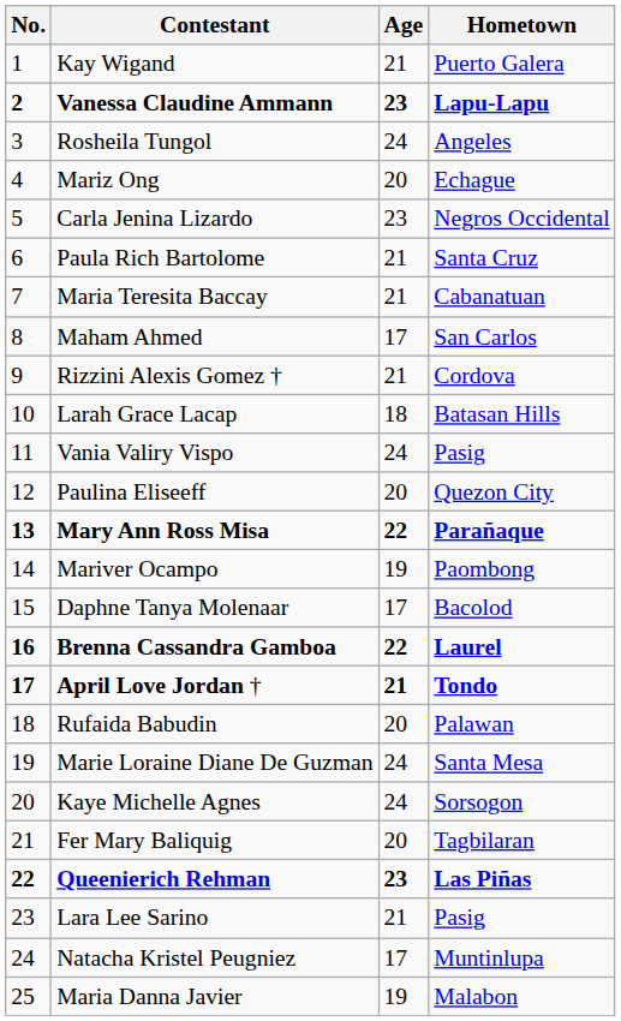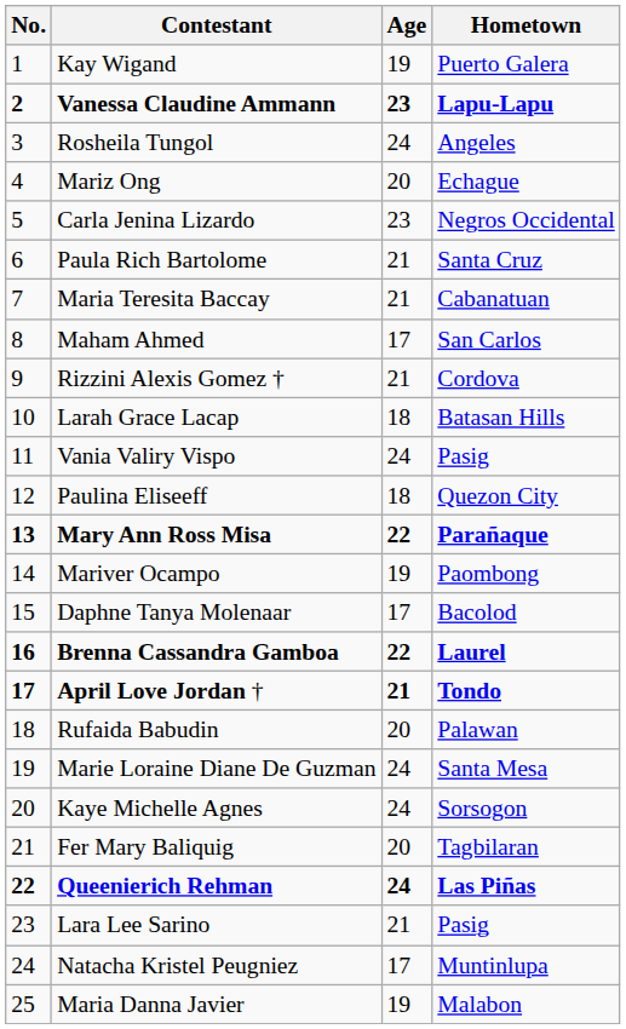Kay Wigand | Age: 21 -> 19
Paulina Eliseeff | Age: 20 -> 18
Queenierich Rehman | Age: 23 -> 24
